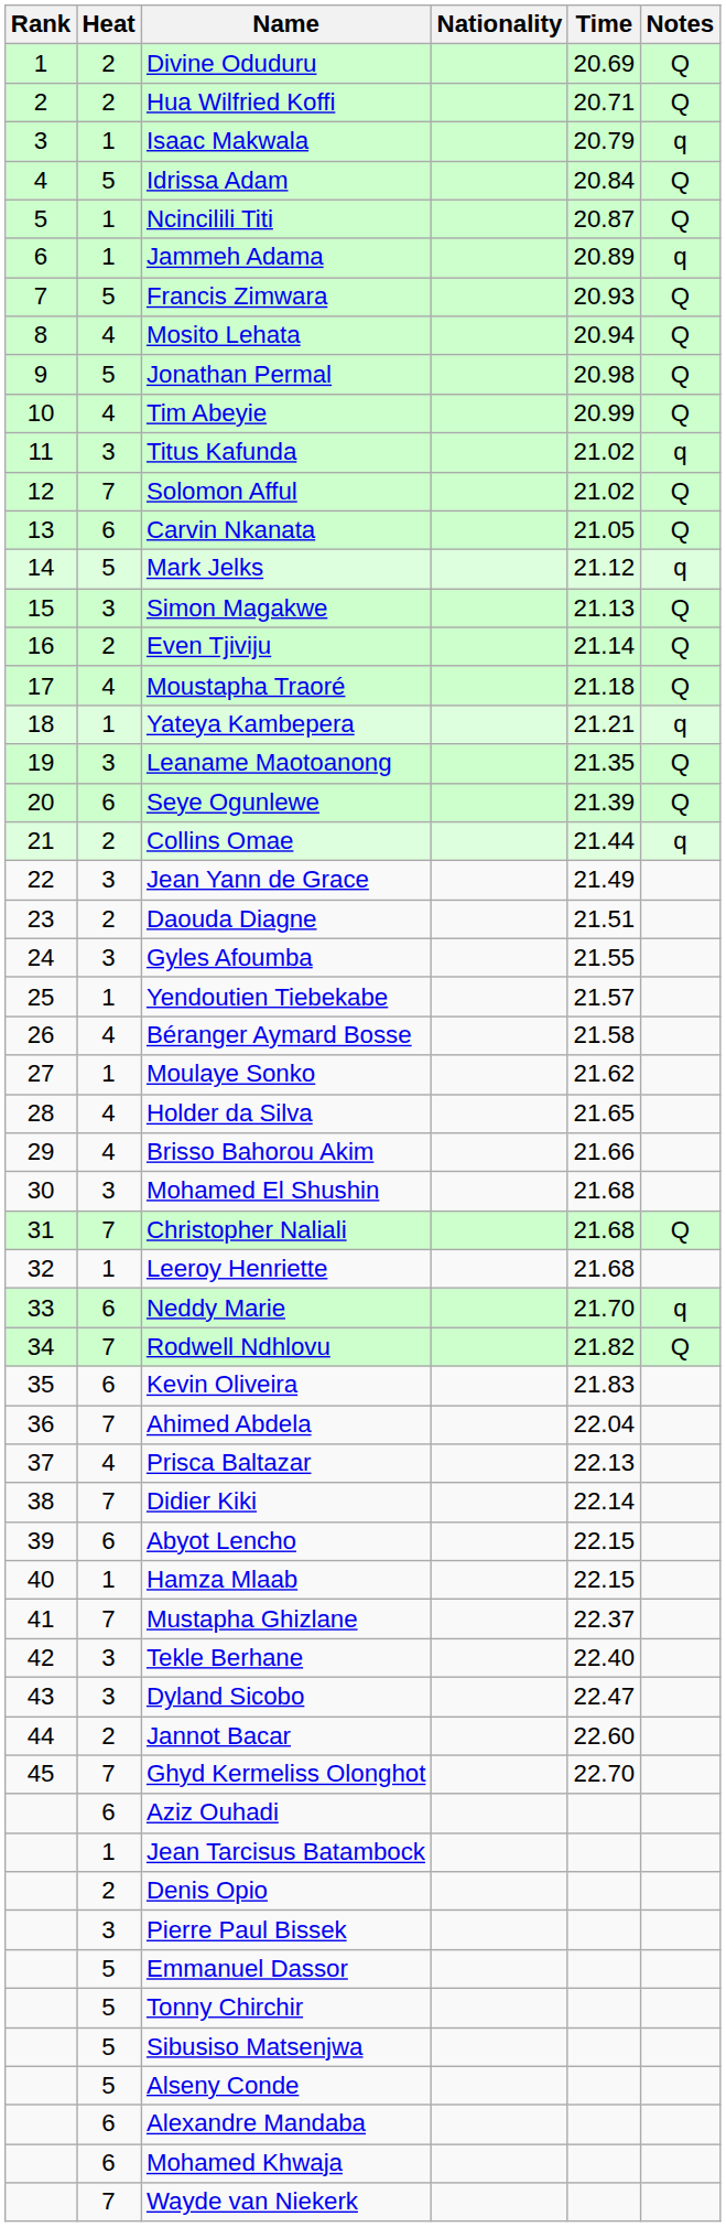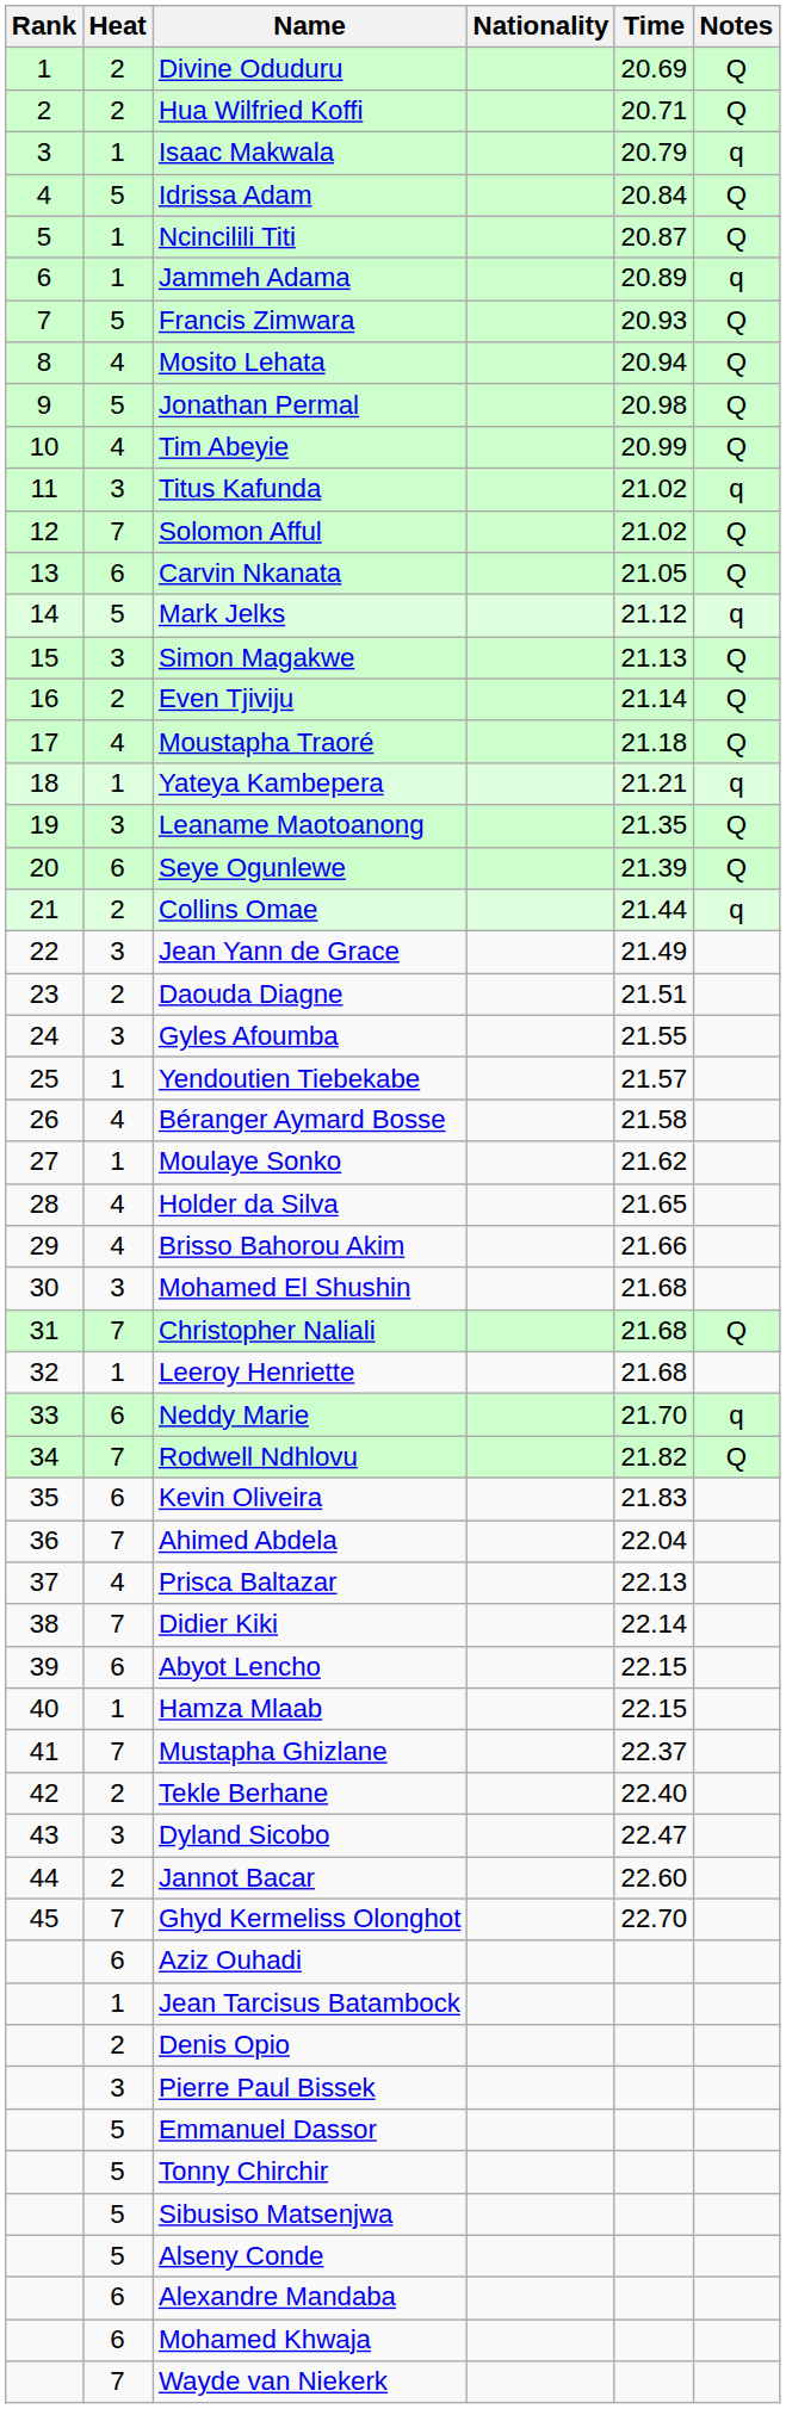Tekle Berhane | Heat: 3 -> 2
